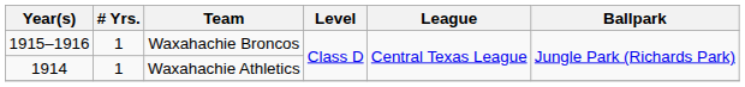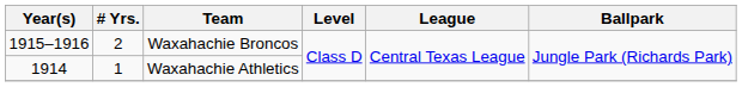Waxahachie Broncos | # Yrs.: 1 -> 2
